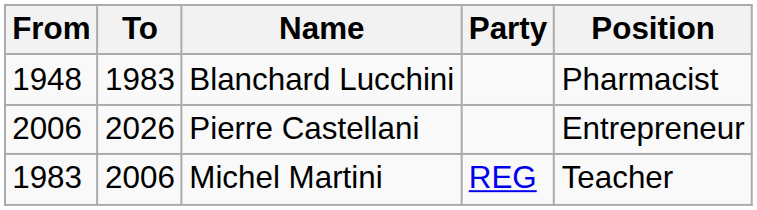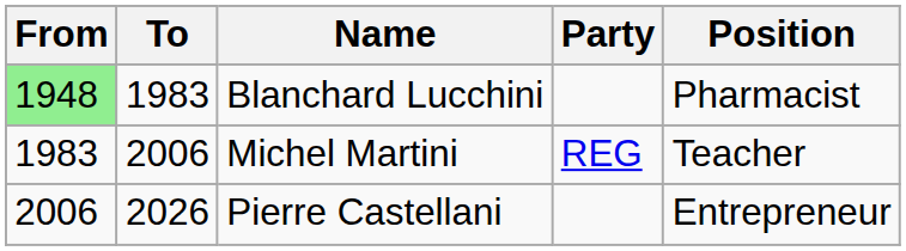Blanchard Lucchini | From: no background -> lightgreen background
rows swapped: Michel Martini <-> Pierre Castellani
